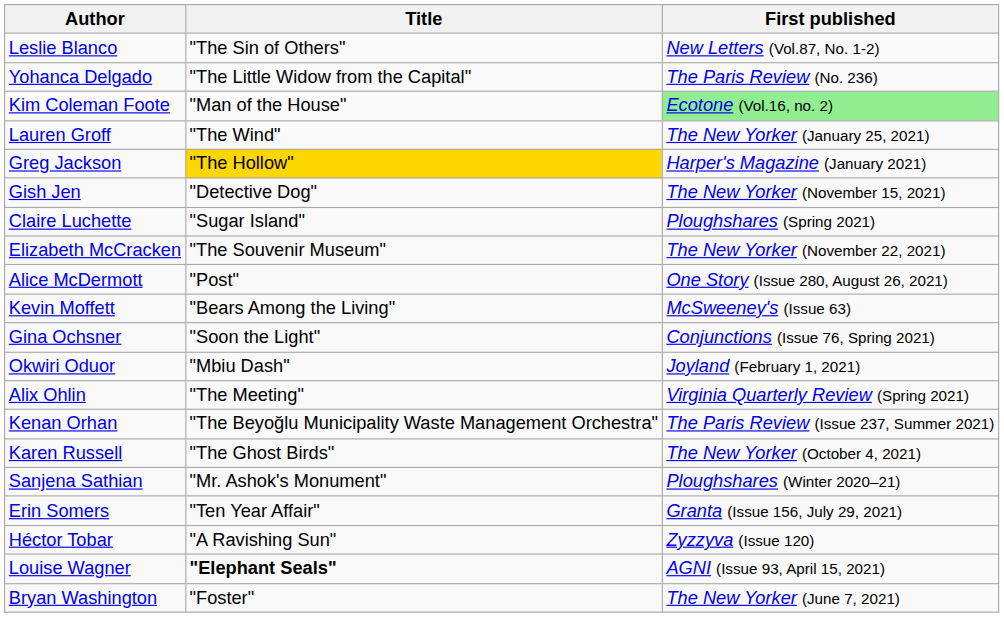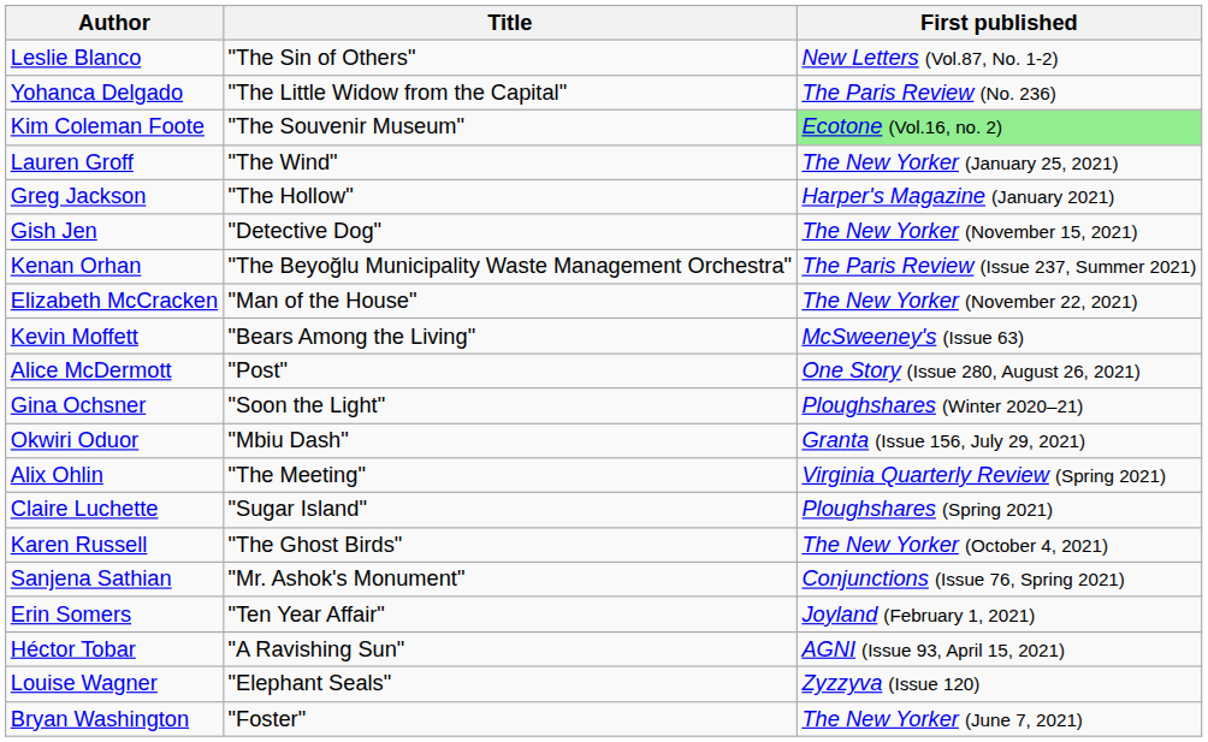Kim Coleman Foote | Title: "Man of the House" -> "The Souvenir Museum"
Greg Jackson | Title: gold background -> no background
rows swapped: Claire Luchette <-> Kenan Orhan
Elizabeth McCracken | Title: "The Souvenir Museum" -> "Man of the House"
rows swapped: Alice McDermott <-> Kevin Moffett
Gina Ochsner | First published: Conjunctions (Issue 76, Spring 2021) -> Ploughshares (Winter 2020–21)
Okwiri Oduor | First published: Joyland (February 1, 2021) -> Granta (Issue 156, July 29, 2021)
Sanjena Sathian | First published: Ploughshares (Winter 2020–21) -> Conjunctions (Issue 76, Spring 2021)
Erin Somers | First published: Granta (Issue 156, July 29, 2021) -> Joyland (February 1, 2021)
Héctor Tobar | First published: Zyzzyva (Issue 120) -> AGNI (Issue 93, April 15, 2021)
Louise Wagner | Title: bold -> normal
Louise Wagner | First published: AGNI (Issue 93, April 15, 2021) -> Zyzzyva (Issue 120)
